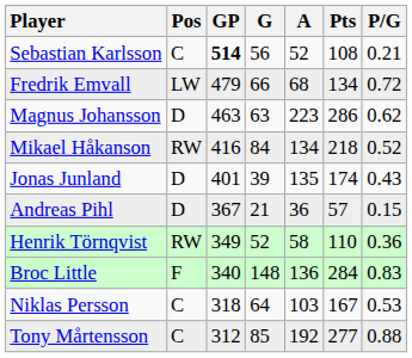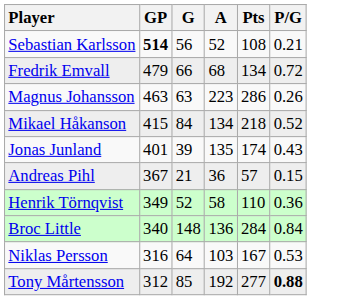- column: Pos | C | LW | D | RW | D | D | RW | F | C | C
Magnus Johansson | P/G: 0.62 -> 0.26
Mikael Håkanson | GP: 416 -> 415
Broc Little | P/G: 0.83 -> 0.84
Niklas Persson | GP: 318 -> 316
Tony Mårtensson | P/G: normal -> bold
